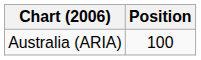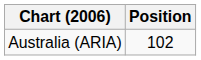Australia (ARIA) | Position: 100 -> 102
